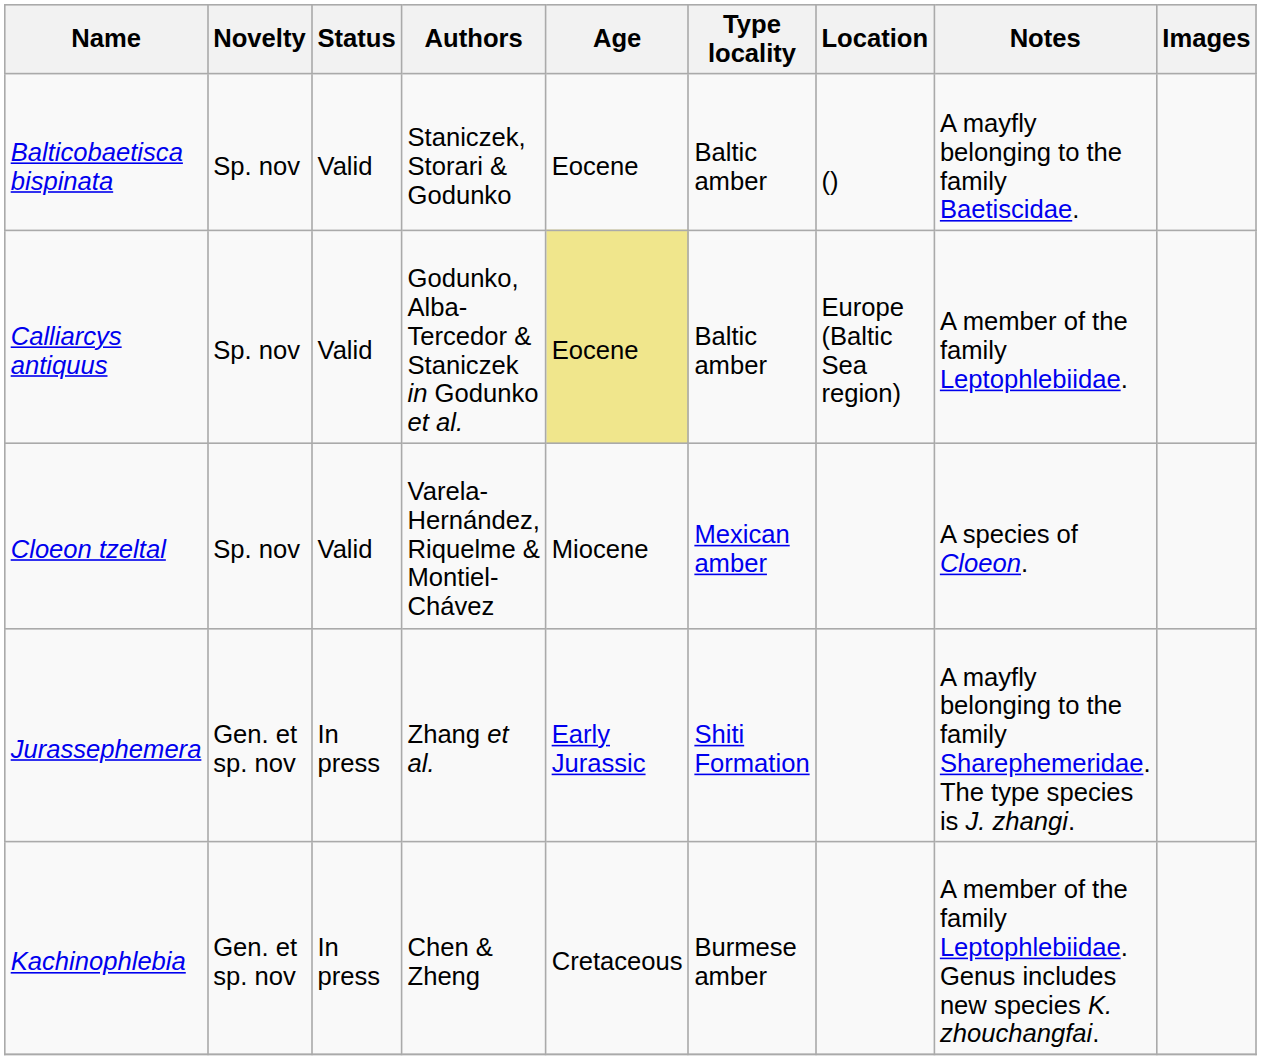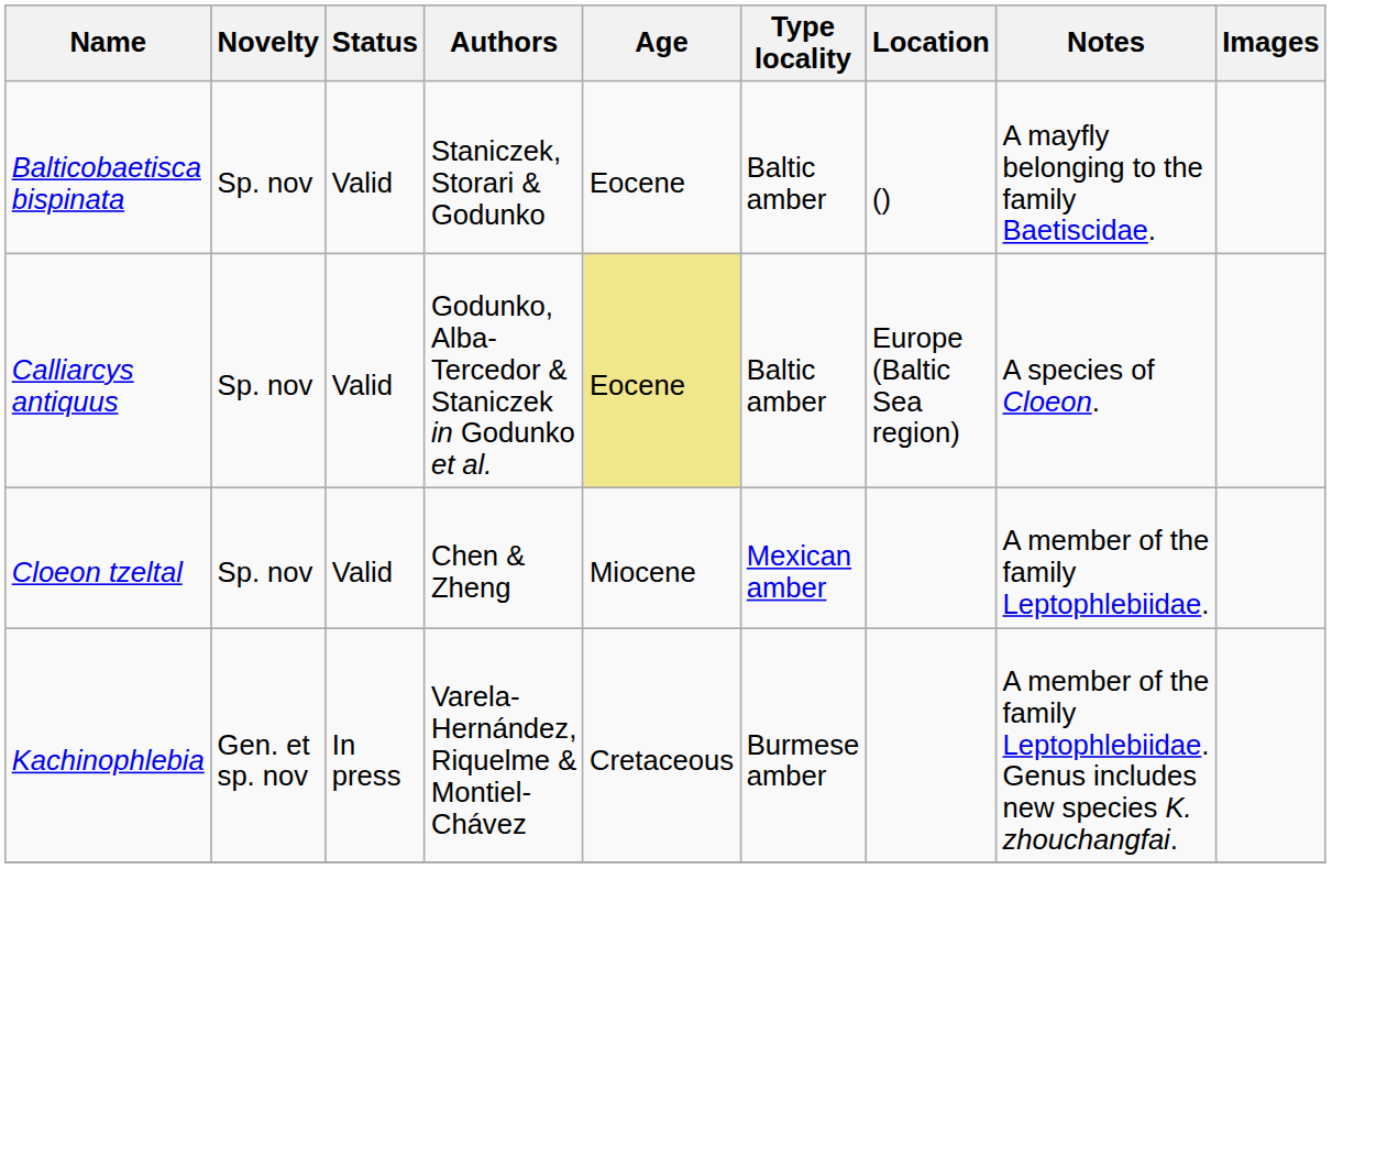Calliarcys antiquus | Notes: A member of the family Leptophlebiidae. -> A species of Cloeon.
Cloeon tzeltal | Authors: Varela-Hernández, Riquelme & Montiel-Chávez -> Chen & Zheng
Cloeon tzeltal | Notes: A species of Cloeon. -> A member of the family Leptophlebiidae.
- row: Jurassephemera | Gen. et sp. nov | In press | Zhang et al. | Early Jurassic | Shiti Formation | A mayfly belonging to the family Sharephemeridae. The type species is J. zhangi.
Kachinophlebia | Authors: Chen & Zheng -> Varela-Hernández, Riquelme & Montiel-Chávez
